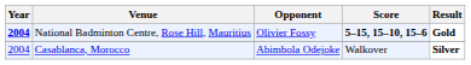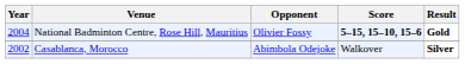National Badminton Centre, Rose Hill, Mauritius | Year: bold -> normal
Casablanca, Morocco | Year: 2004 -> 2002
